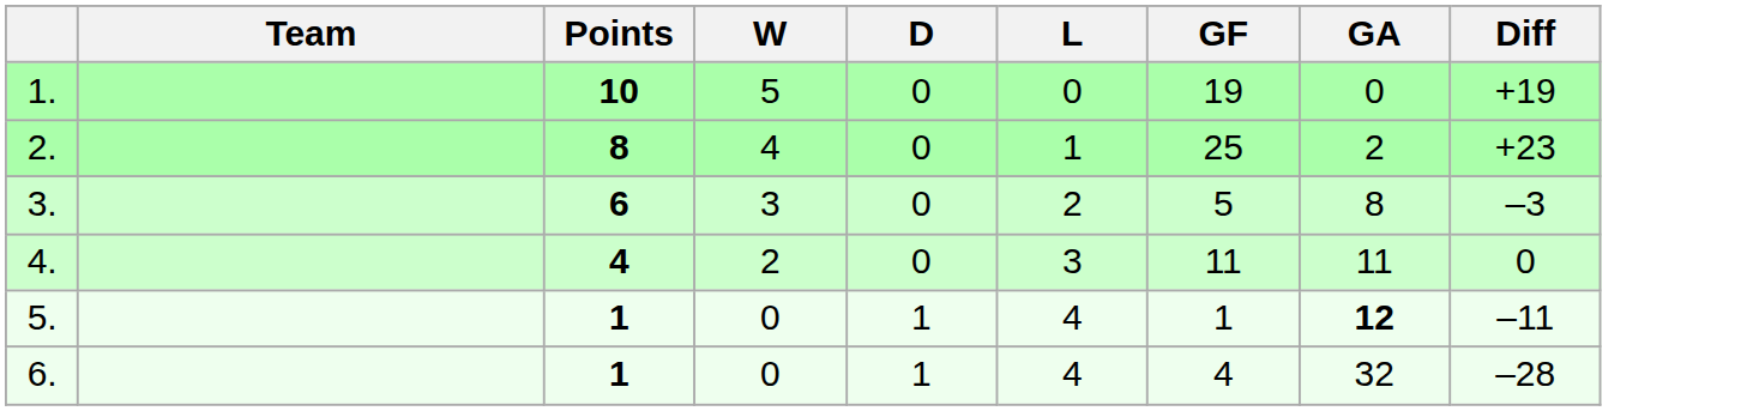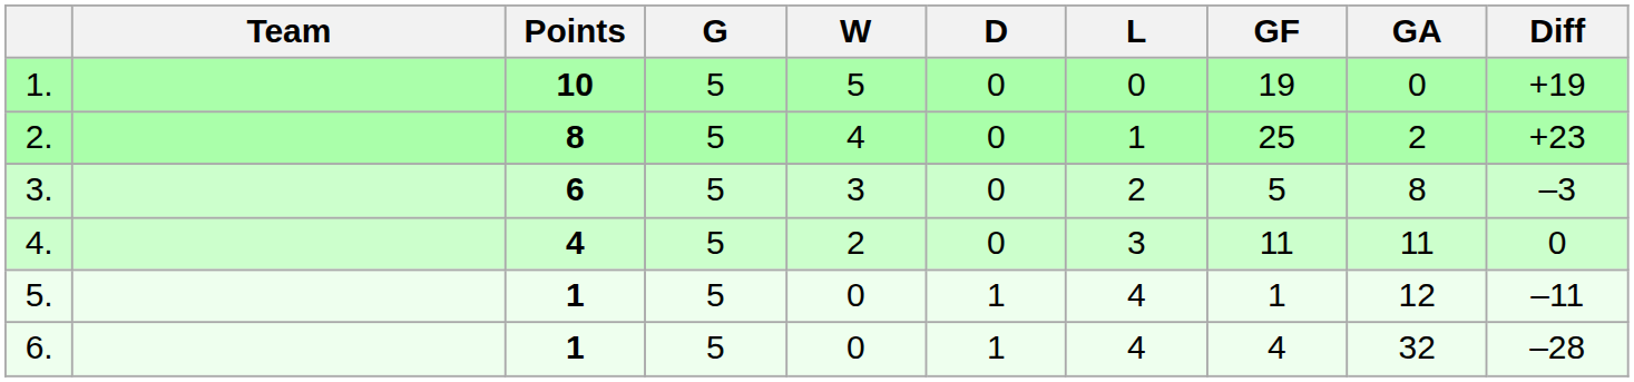+ column: G | 5 | 5 | 5 | 5 | 5 | 5
5. | GA: bold -> normal
